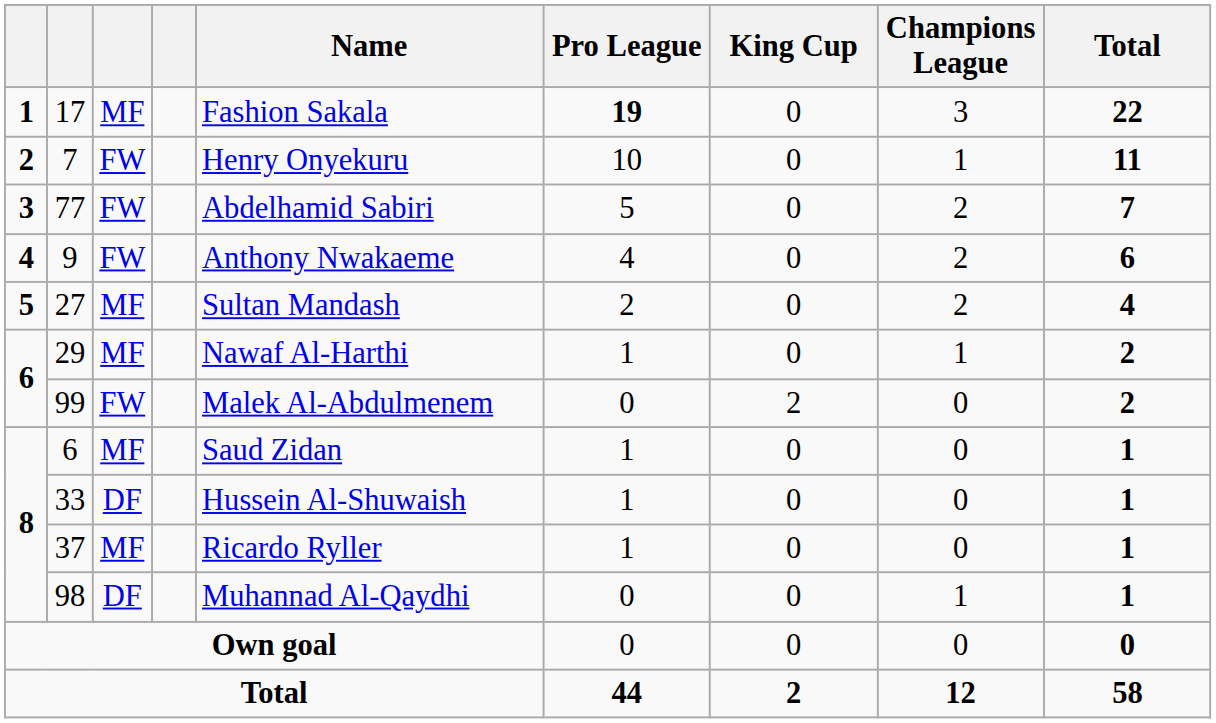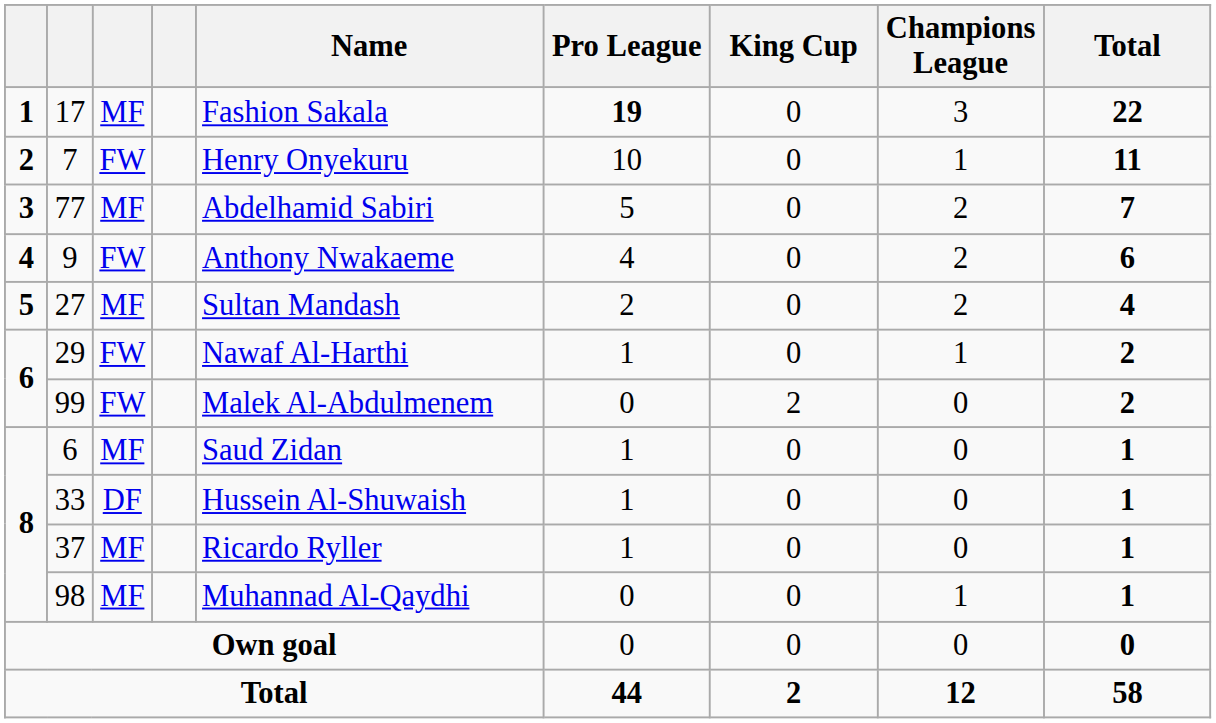77 | column 3: FW -> MF
29 | column 3: MF -> FW
98 | column 3: DF -> MF
